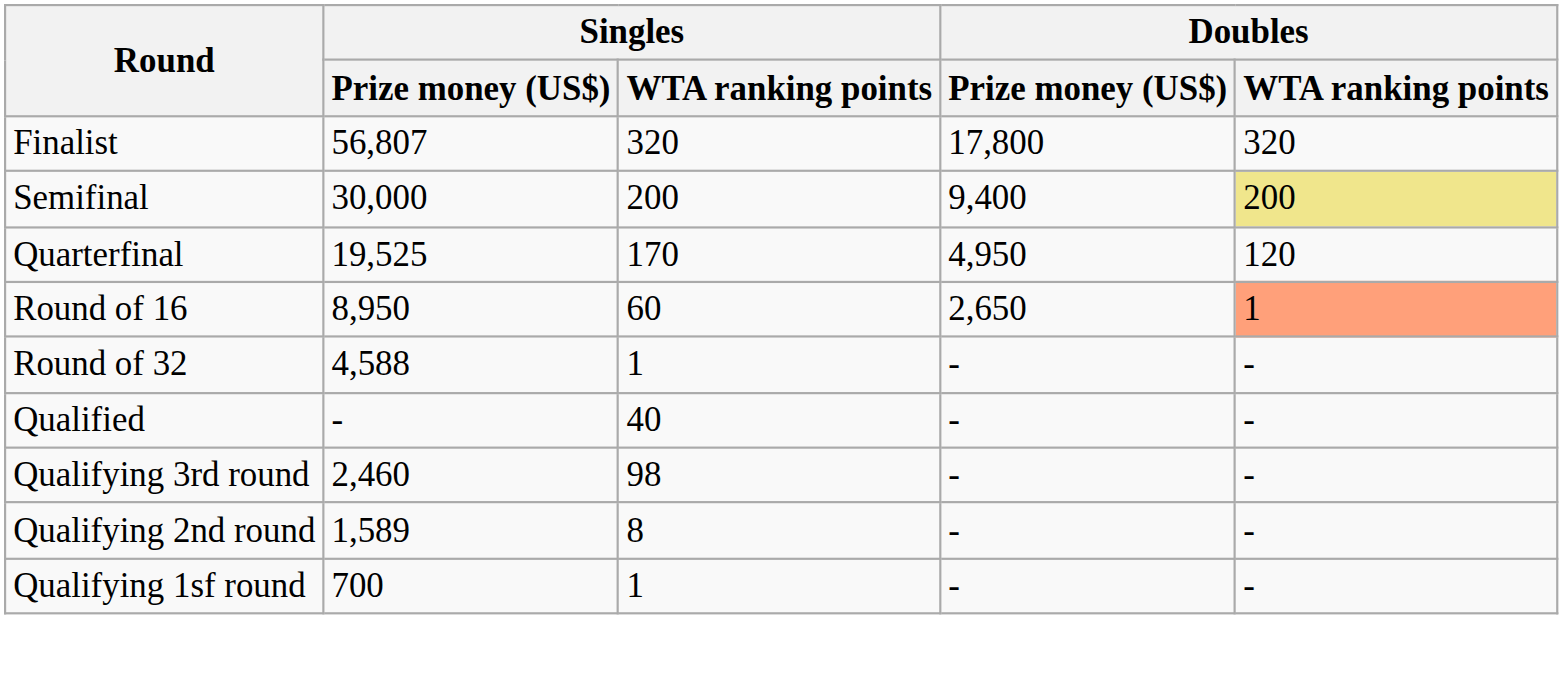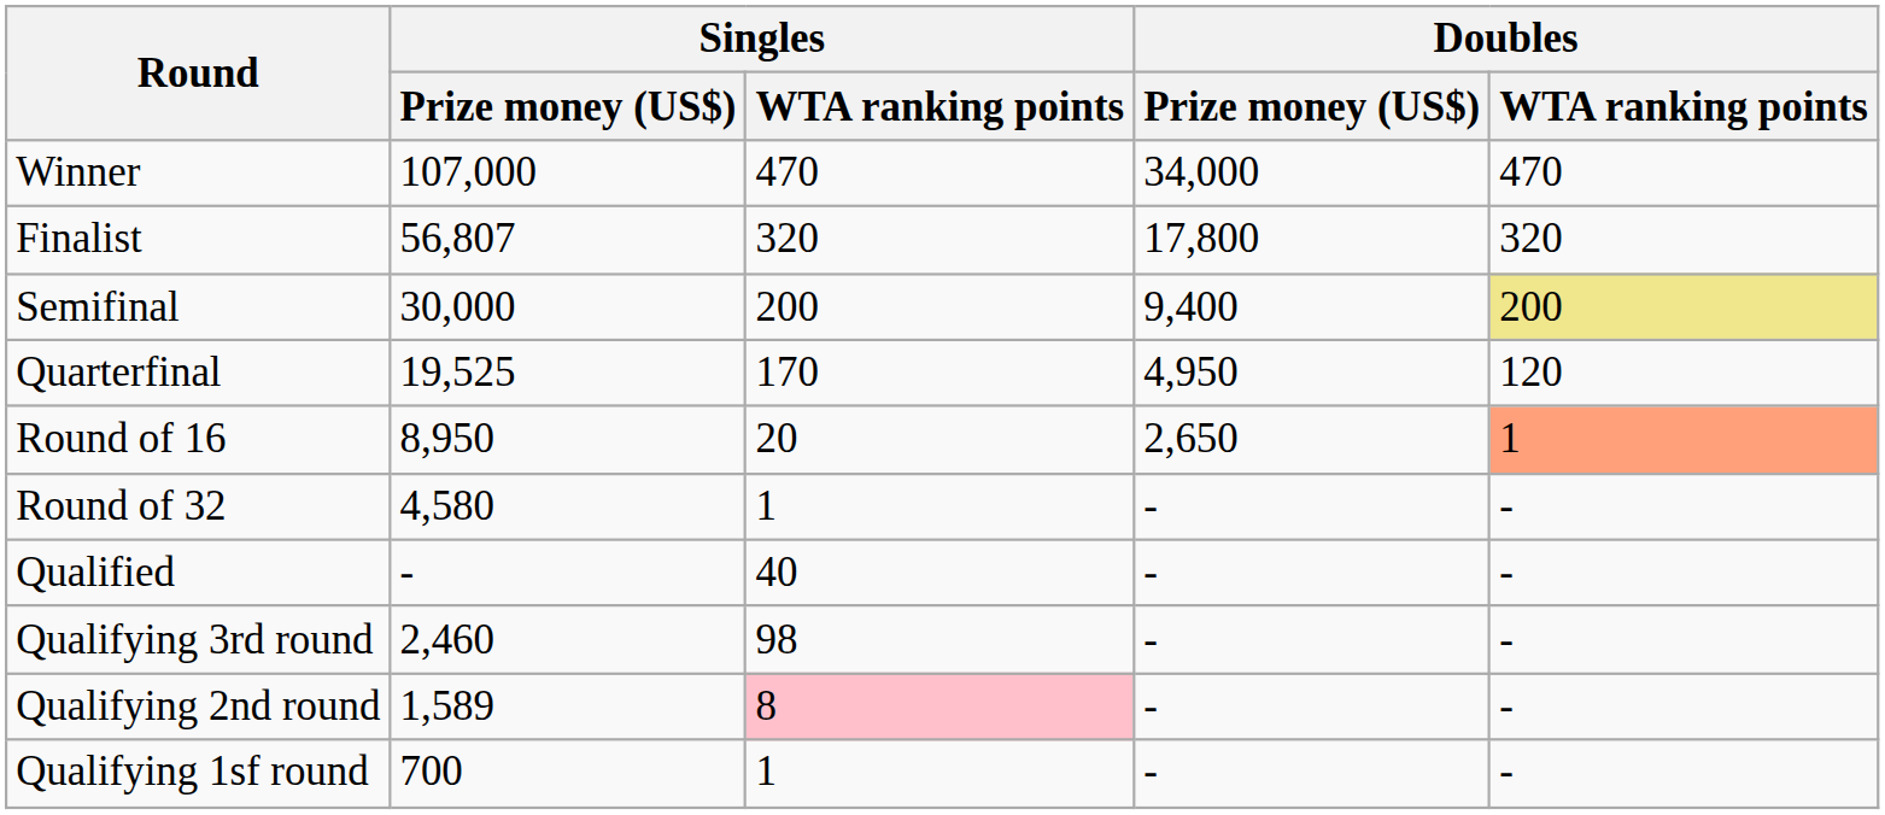+ row: Winner | 107,000 | 470 | 34,000 | 470
Round of 16 | Singles / WTA ranking points: 60 -> 20
Round of 32 | Singles / Prize money (US$): 4,588 -> 4,580
Qualifying 2nd round | Singles / WTA ranking points: no background -> pink background
